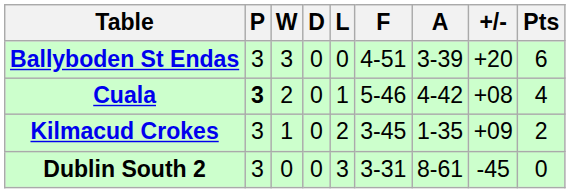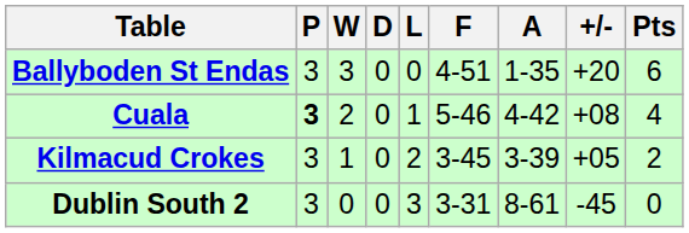Ballyboden St Endas | A: 3-39 -> 1-35
Kilmacud Crokes | A: 1-35 -> 3-39
Kilmacud Crokes | +/-: +09 -> +05
